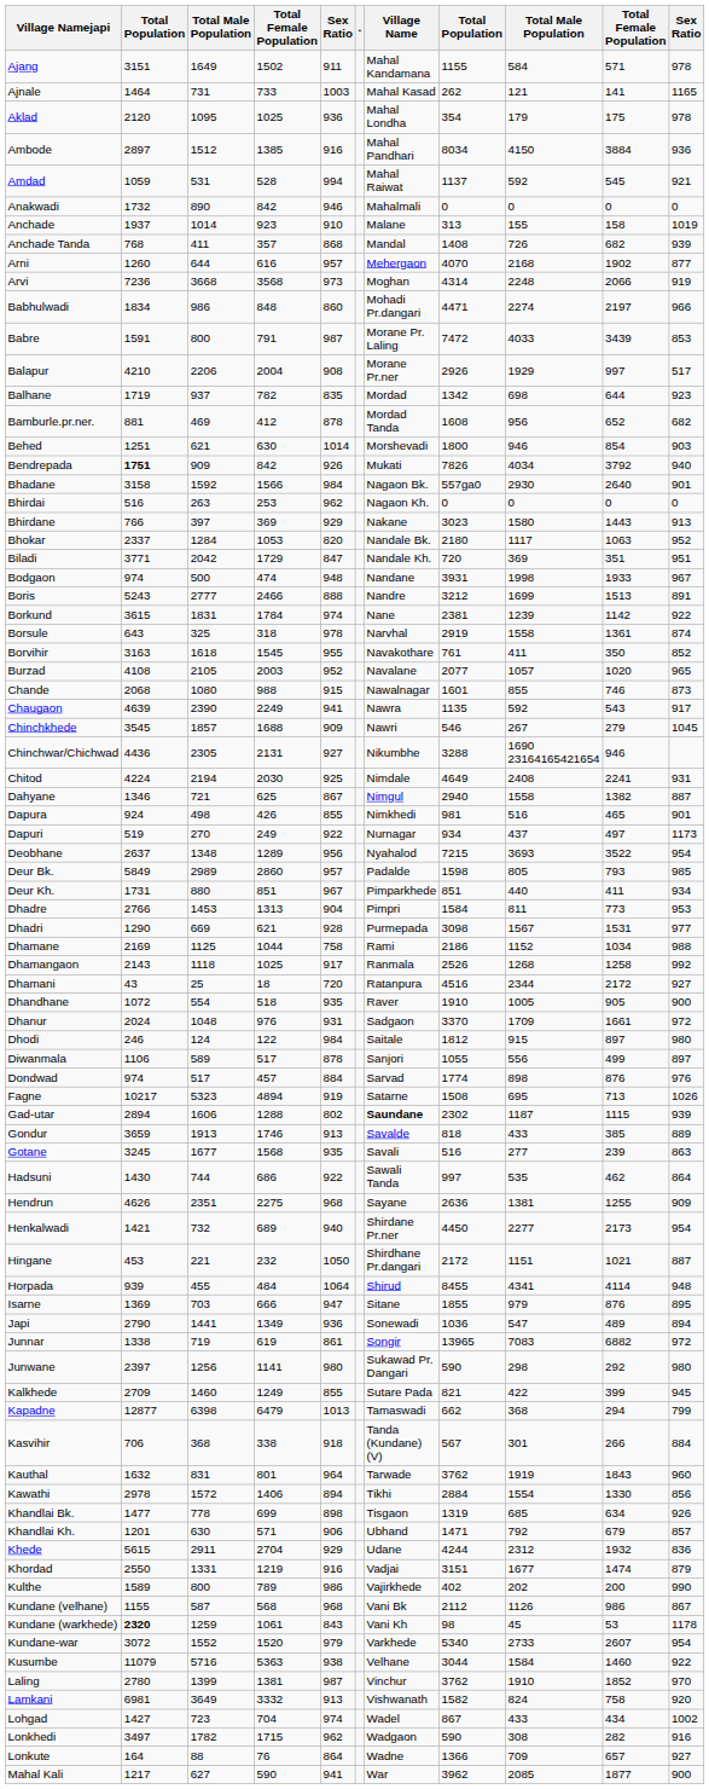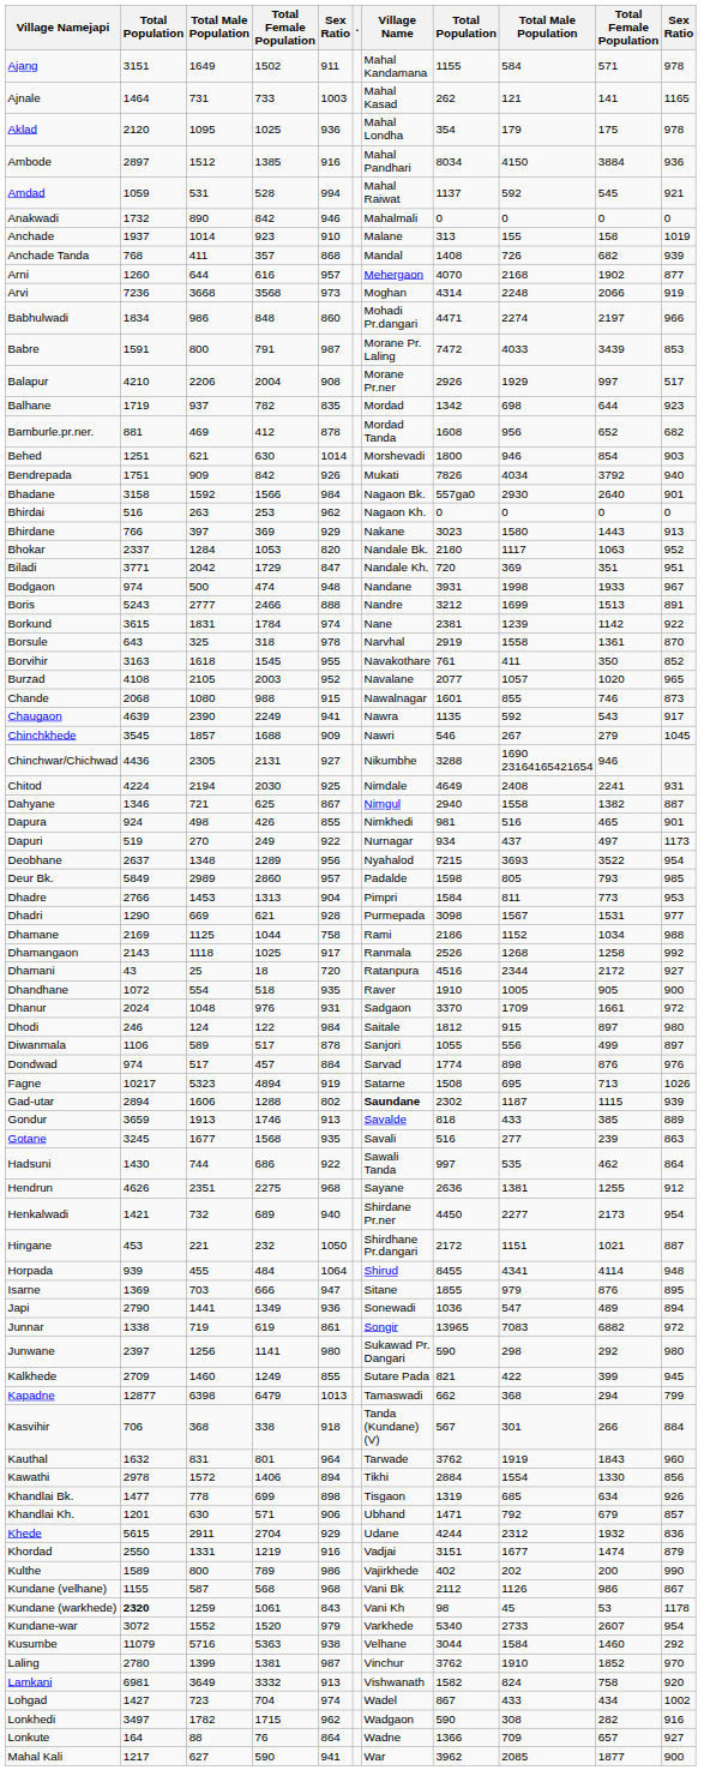Bendrepada | column 2: bold -> normal
Borsule | column 11: 874 -> 870
- row: Deur Kh. | 1731 | 880 | 851 | 967 | Pimparkhede | 851 | 440 | 411 | 934
Hendrun | column 11: 909 -> 912
Kusumbe | column 11: 922 -> 292
